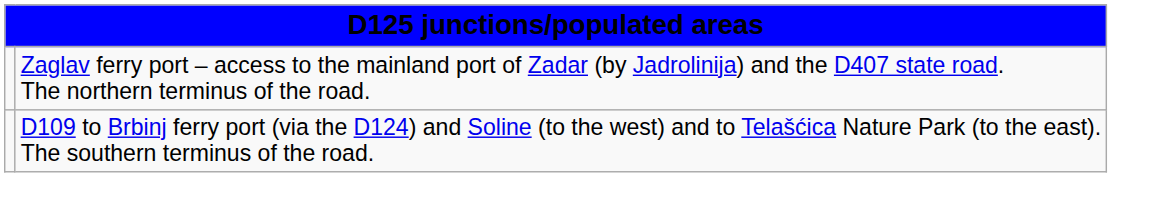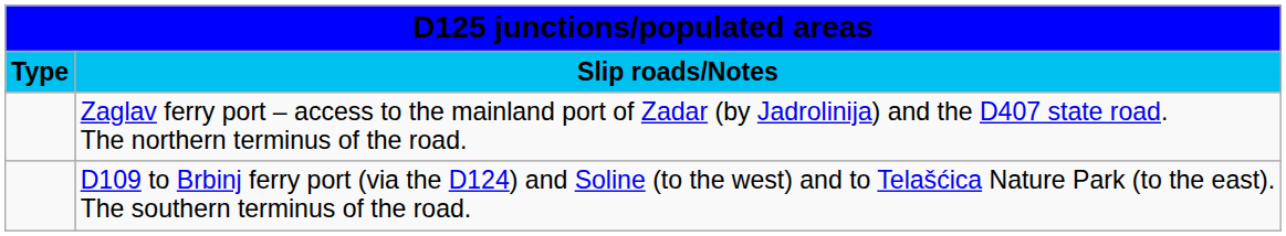+ row: Type | Slip roads/Notes
